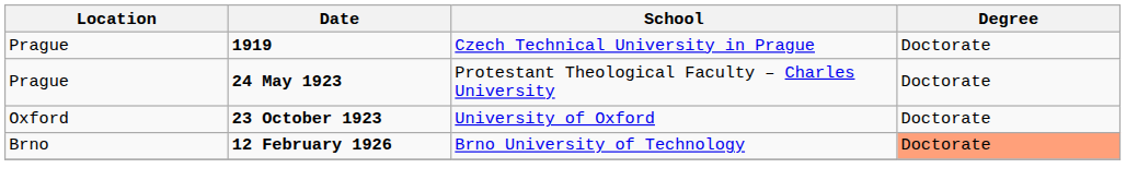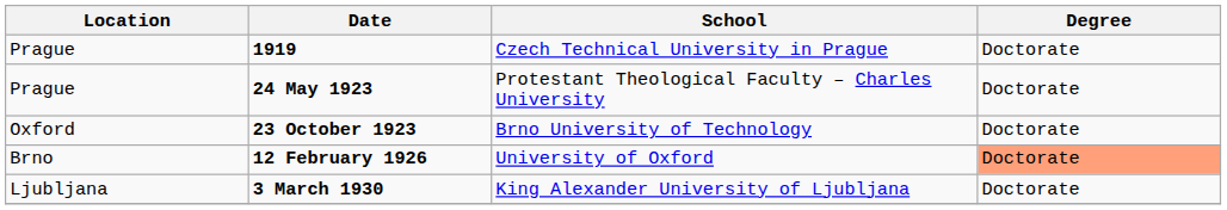23 October 1923 | School: University of Oxford -> Brno University of Technology
12 February 1926 | School: Brno University of Technology -> University of Oxford
+ row: Ljubljana | 3 March 1930 | King Alexander University of Ljubljana | Doctorate
